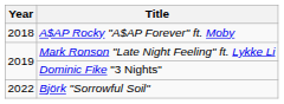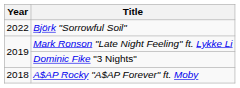rows swapped: Björk "Sorrowful Soil" <-> A$AP Rocky "A$AP Forever" ft. Moby
